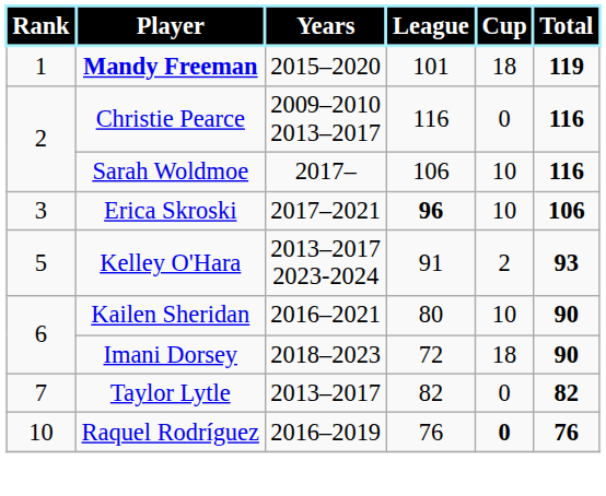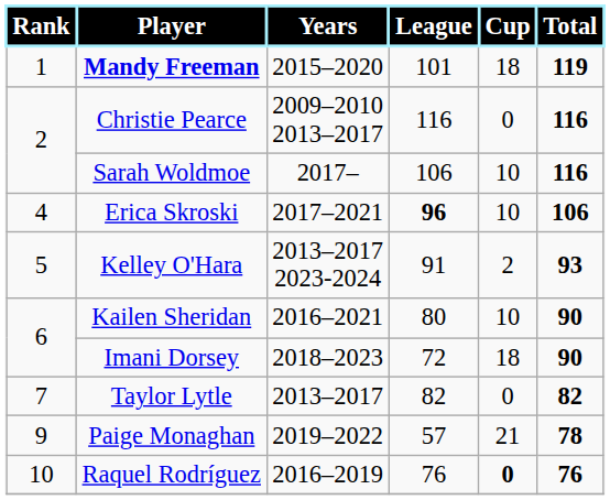Erica Skroski | Rank: 3 -> 4
+ row: 9 | Paige Monaghan | 2019–2022 | 57 | 21 | 78
